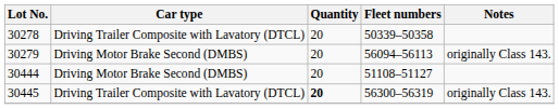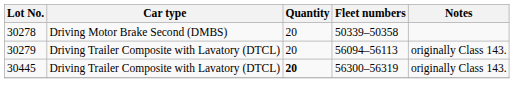30278 | Car type: Driving Trailer Composite with Lavatory (DTCL) -> Driving Motor Brake Second (DMBS)
30279 | Car type: Driving Motor Brake Second (DMBS) -> Driving Trailer Composite with Lavatory (DTCL)
- row: 30444 | Driving Motor Brake Second (DMBS) | 20 | 51108–51127
